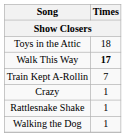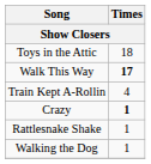Train Kept A-Rollin | Times: 7 -> 4
Crazy | Times: normal -> bold
